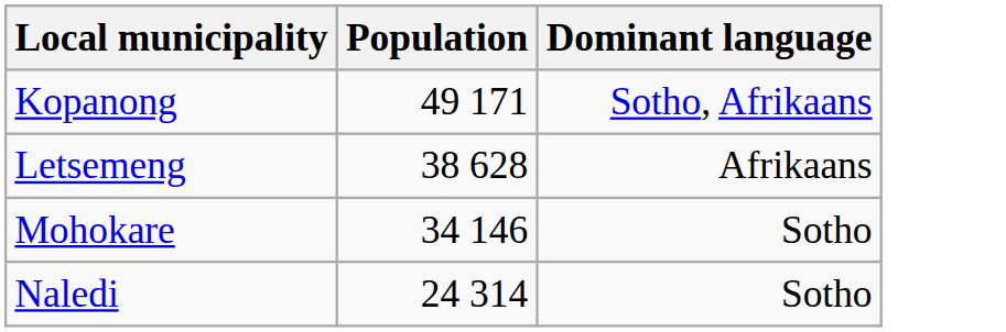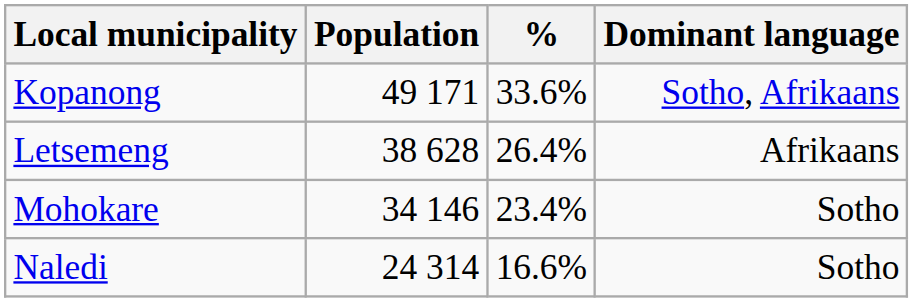+ column: % | 33.6% | 26.4% | 23.4% | 16.6%
